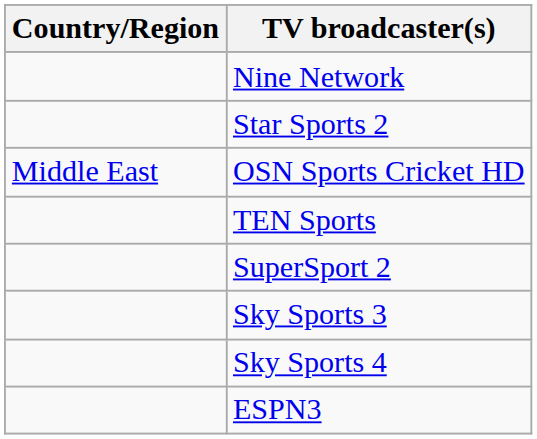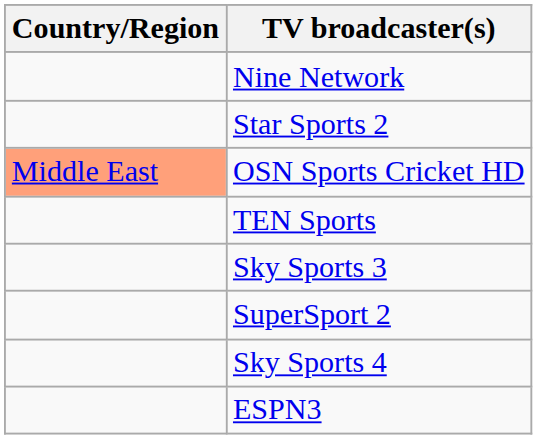OSN Sports Cricket HD | Country/Region: no background -> lightsalmon background
rows swapped: SuperSport 2 <-> Sky Sports 3
